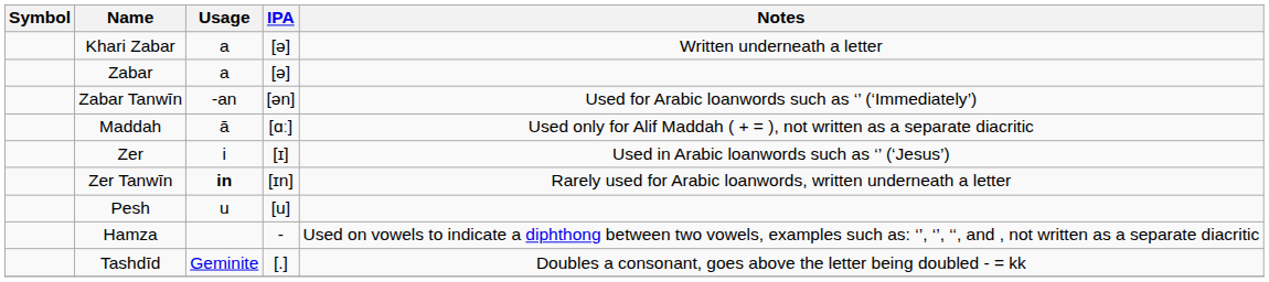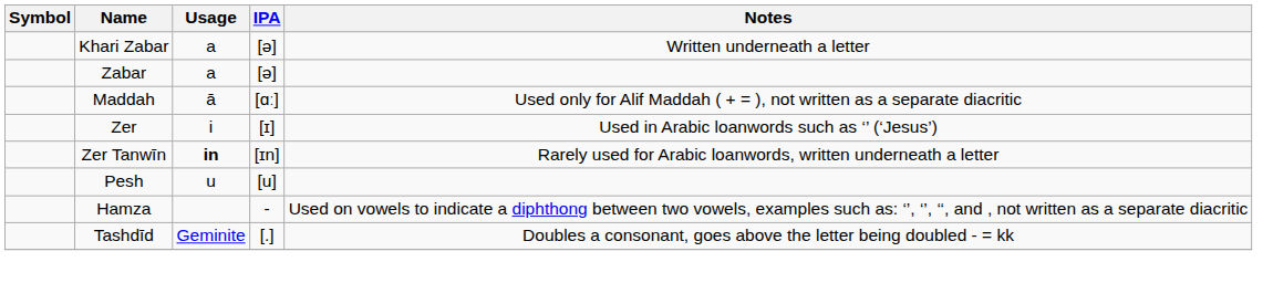- row: Zabar Tanwīn | -an | [ən] | Used for Arabic loanwords such as ‘’ (‘Immediately’)
